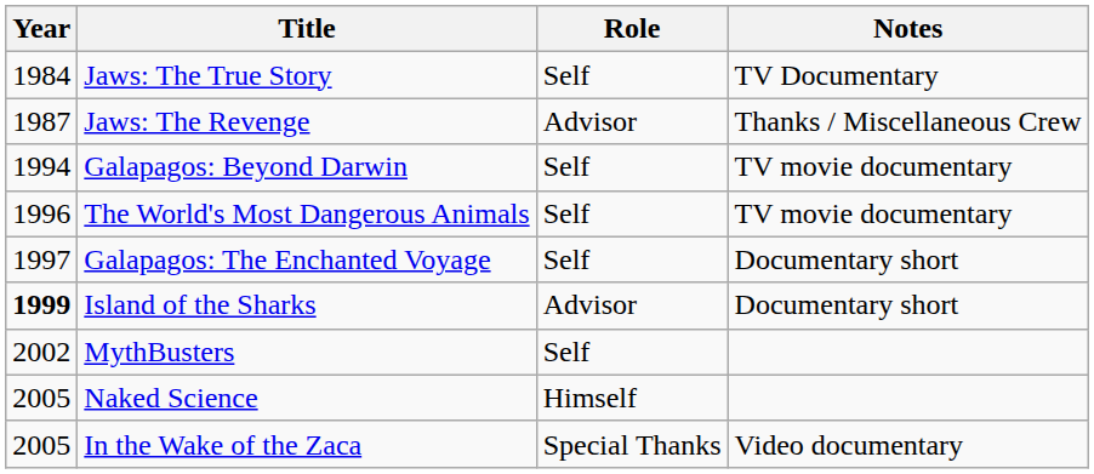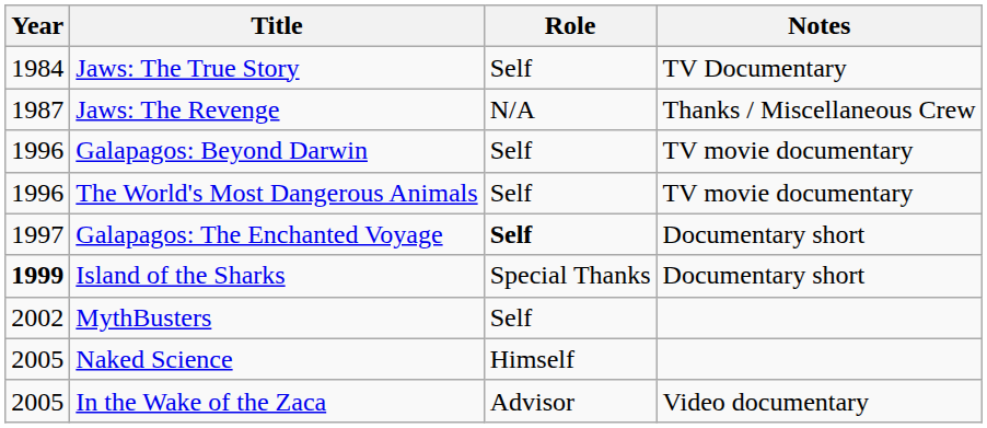Jaws: The Revenge | Role: Advisor -> N/A
Galapagos: Beyond Darwin | Year: 1994 -> 1996
Galapagos: The Enchanted Voyage | Role: normal -> bold
Island of the Sharks | Role: Advisor -> Special Thanks
In the Wake of the Zaca | Role: Special Thanks -> Advisor
